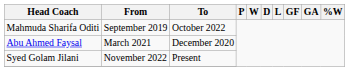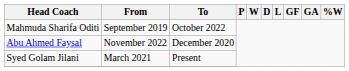Abu Ahmed Faysal | From: March 2021 -> November 2022
Syed Golam Jilani | From: November 2022 -> March 2021
